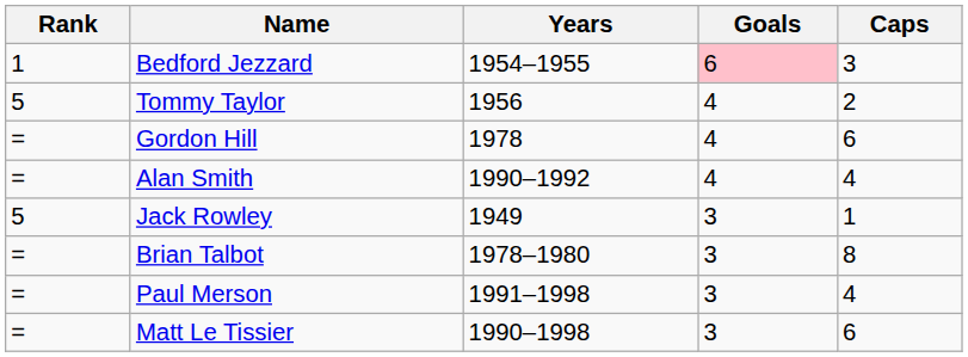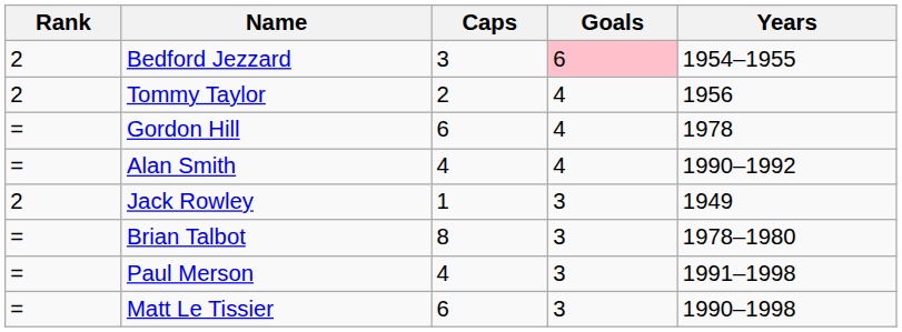columns swapped: Caps <-> Years
Bedford Jezzard | Rank: 1 -> 2
Tommy Taylor | Rank: 5 -> 2
Jack Rowley | Rank: 5 -> 2
